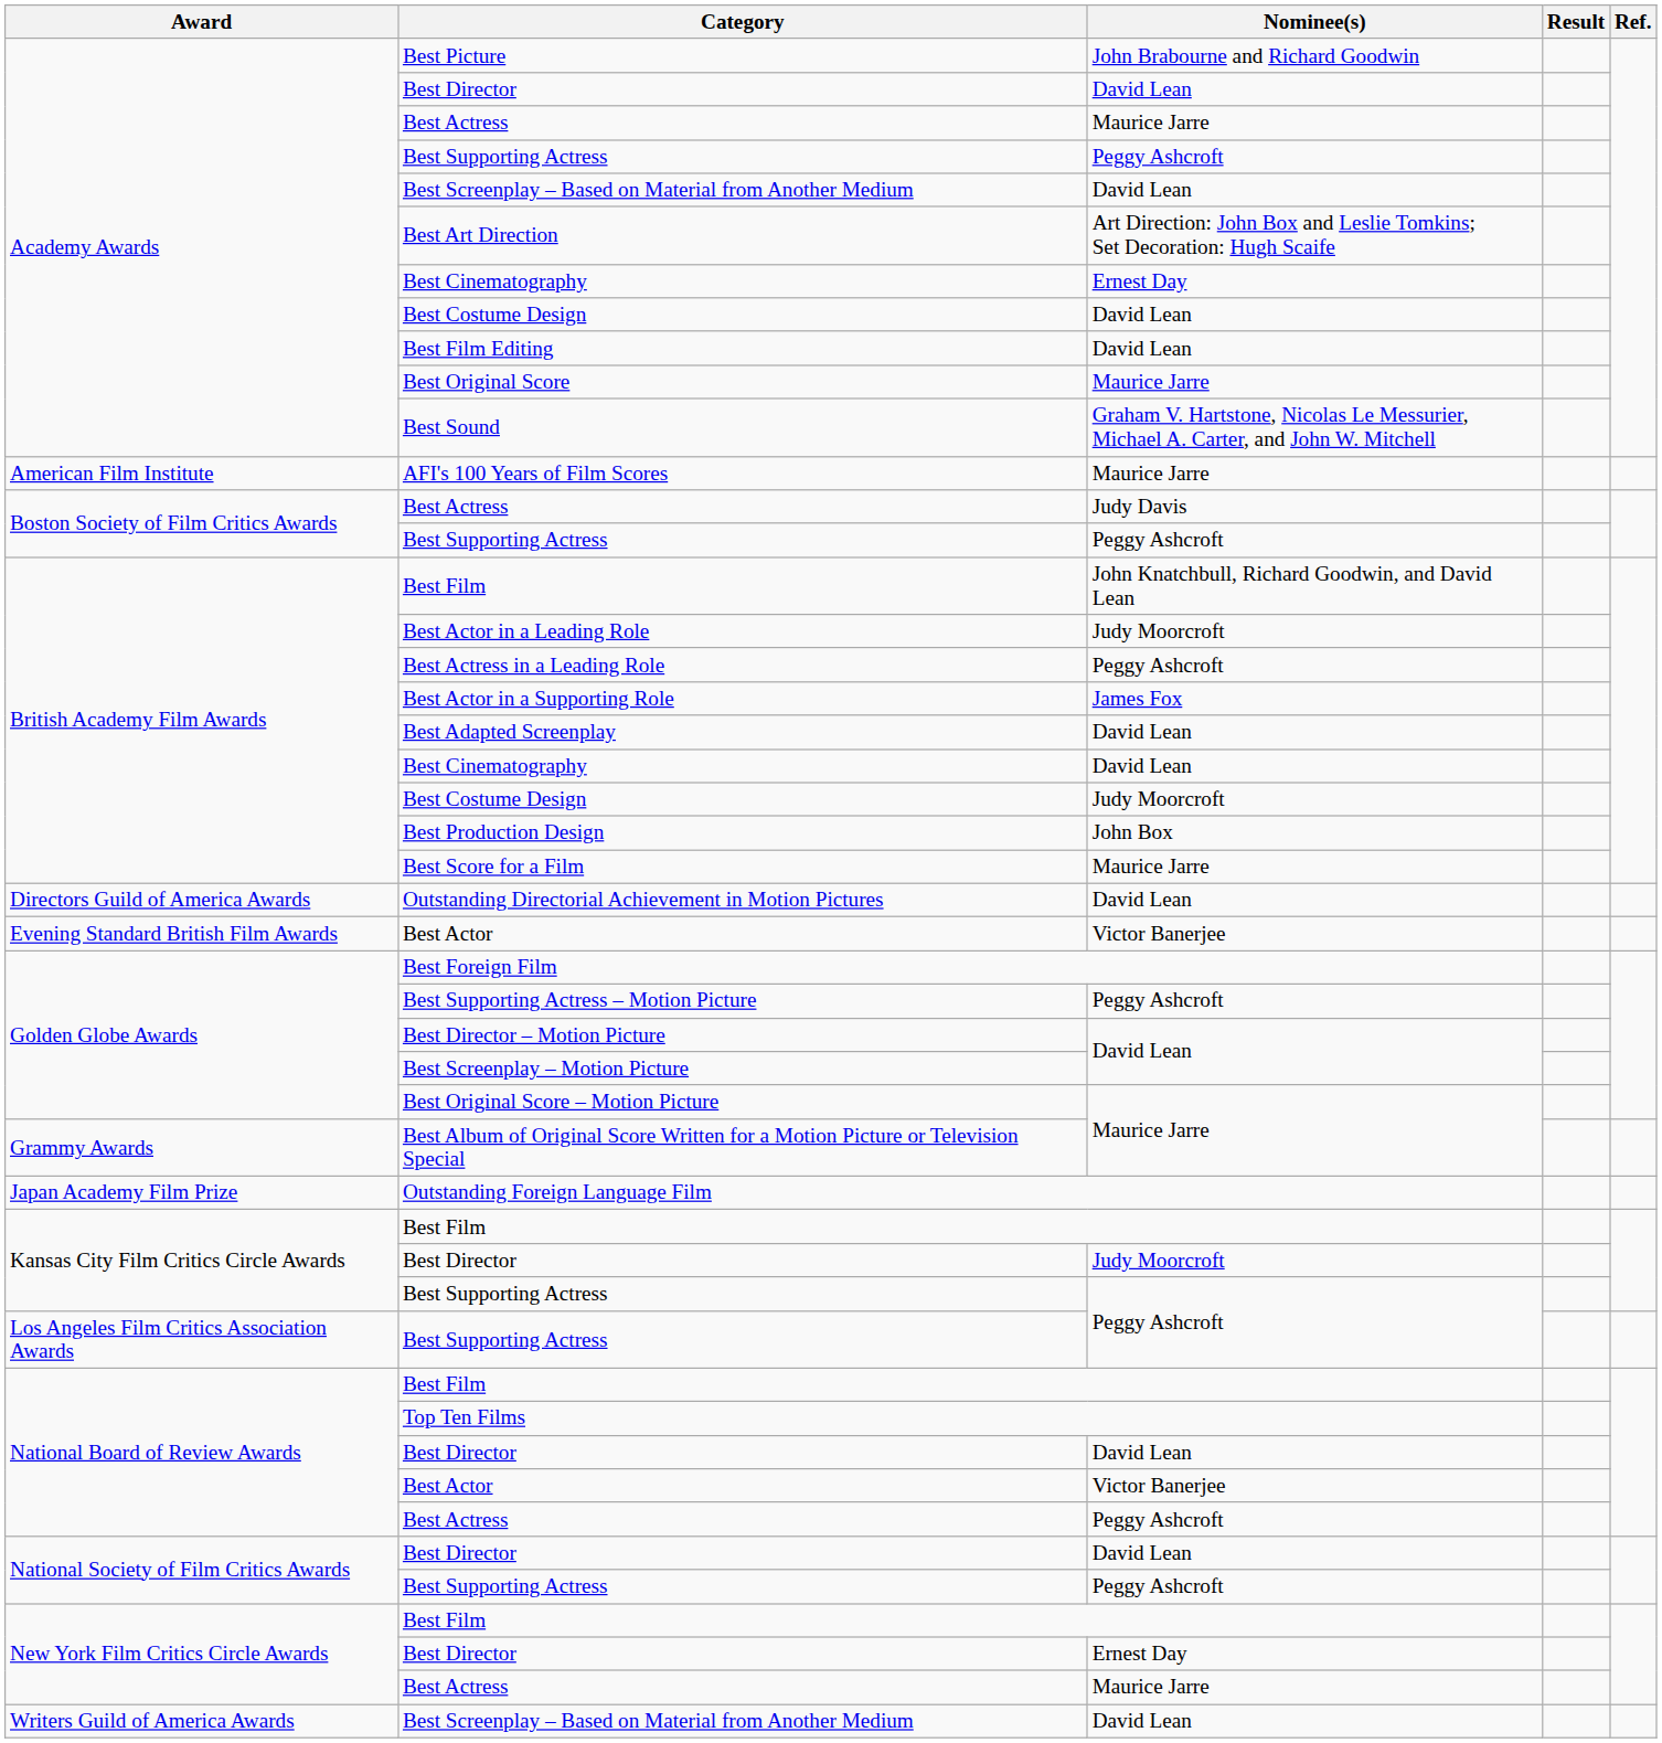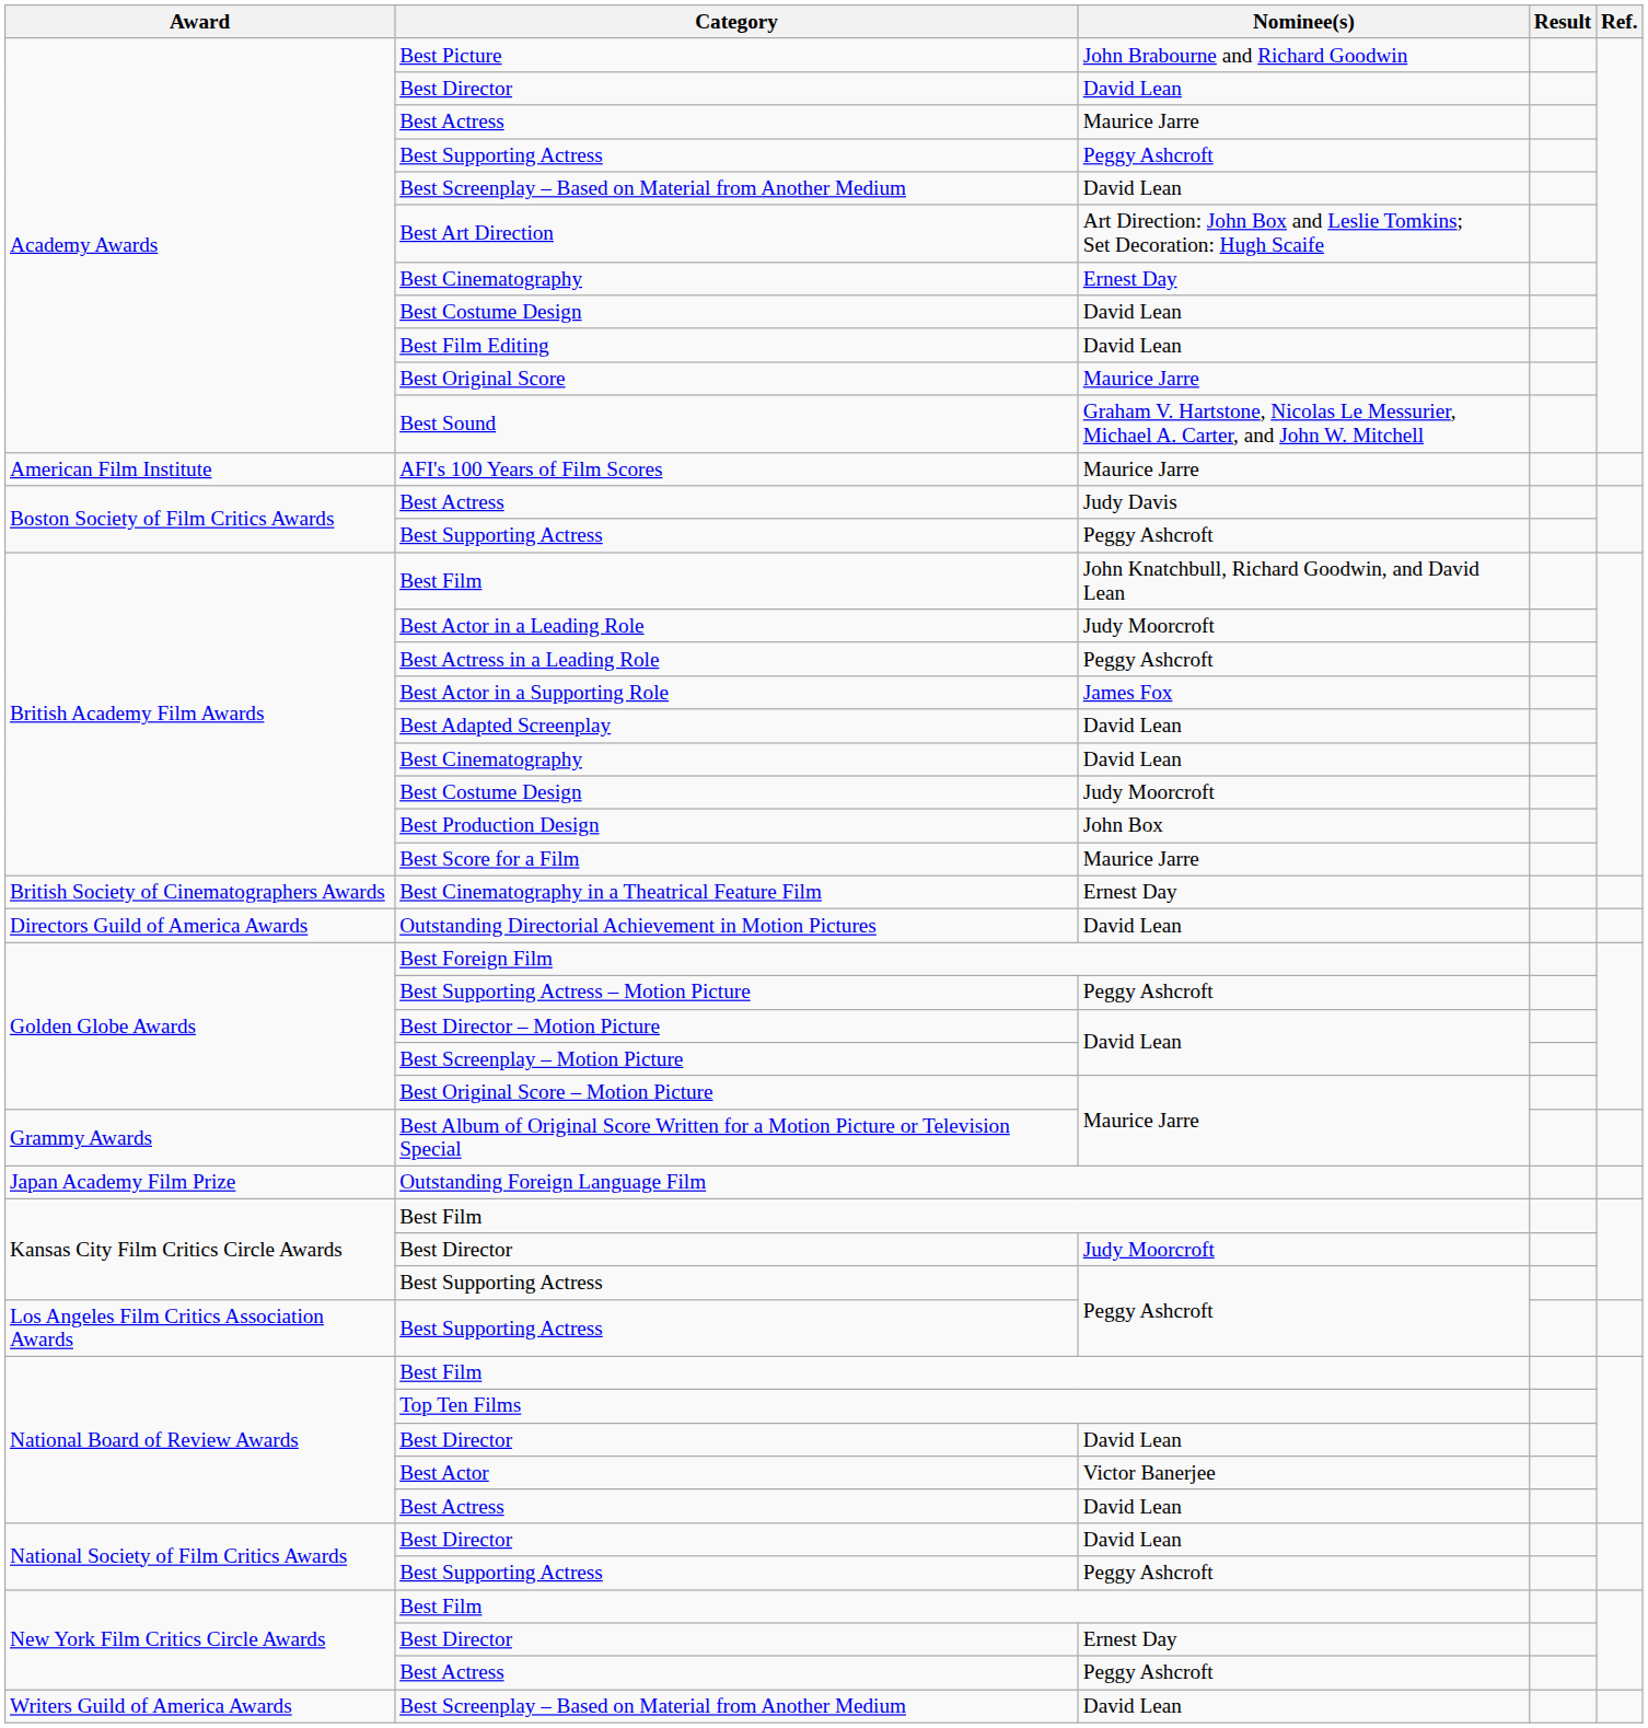+ row: British Society of Cinematographers Awards | Best Cinematography in a Theatrical Feature Film | Ernest Day
- row: Evening Standard British Film Awards | Best Actor | Victor Banerjee
National Board of Review Awards / Best Actress | Nominee(s): Peggy Ashcroft -> David Lean
New York Film Critics Circle Awards / Best Actress | Nominee(s): Maurice Jarre -> Peggy Ashcroft
